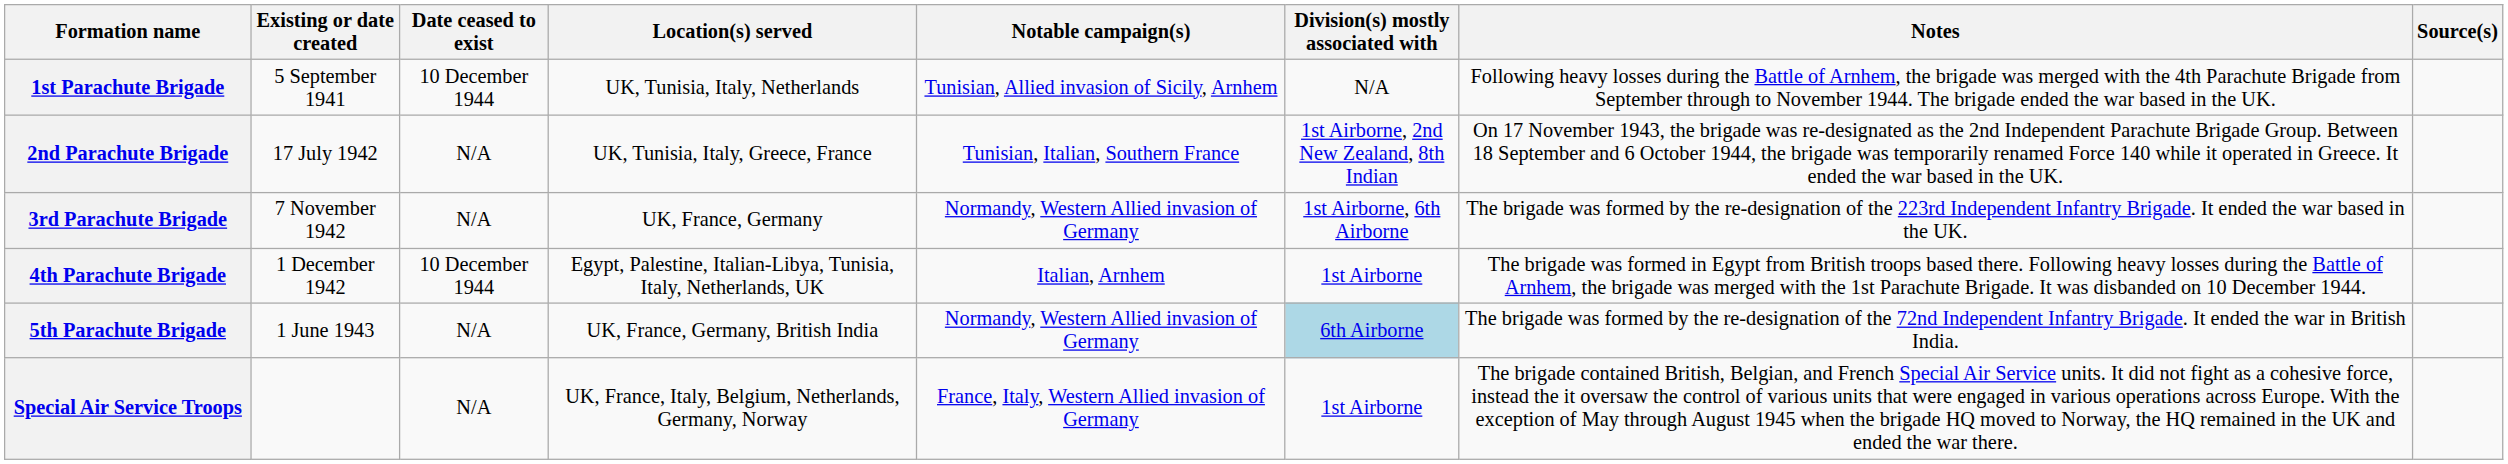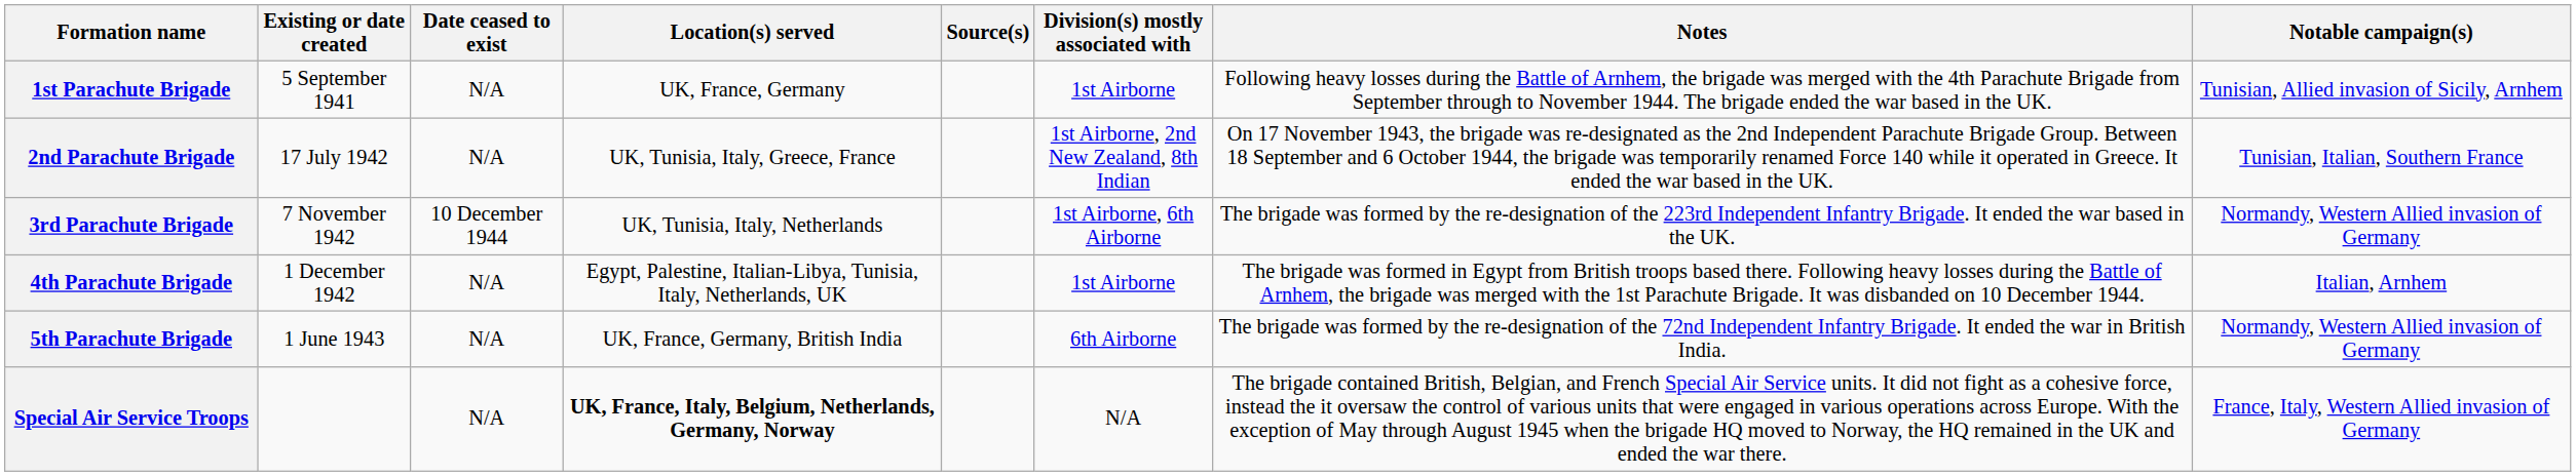columns swapped: Notable campaign(s) <-> Source(s)
1st Parachute Brigade | Date ceased to exist: 10 December 1944 -> N/A
1st Parachute Brigade | Location(s) served: UK, Tunisia, Italy, Netherlands -> UK, France, Germany
1st Parachute Brigade | Division(s) mostly associated with: N/A -> 1st Airborne
3rd Parachute Brigade | Date ceased to exist: N/A -> 10 December 1944
3rd Parachute Brigade | Location(s) served: UK, France, Germany -> UK, Tunisia, Italy, Netherlands
4th Parachute Brigade | Date ceased to exist: 10 December 1944 -> N/A
5th Parachute Brigade | Division(s) mostly associated with: lightblue background -> no background
Special Air Service Troops | Location(s) served: normal -> bold
Special Air Service Troops | Division(s) mostly associated with: 1st Airborne -> N/A
